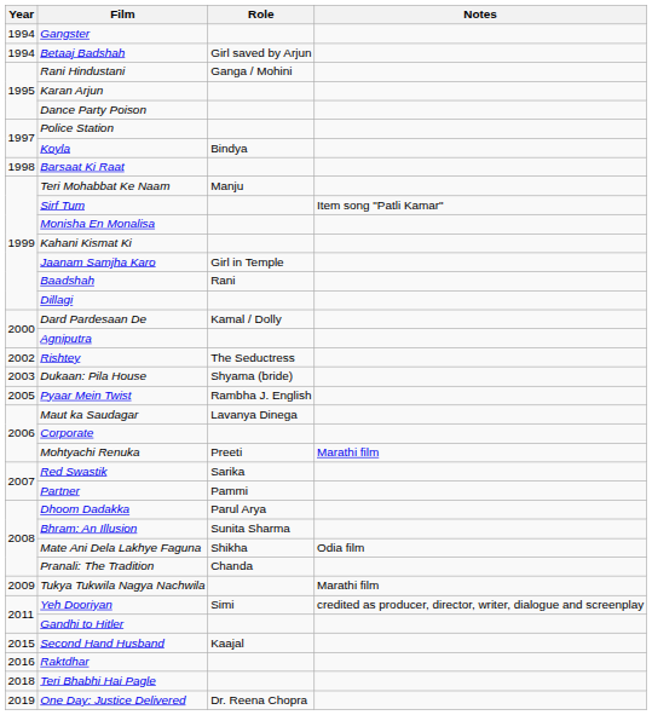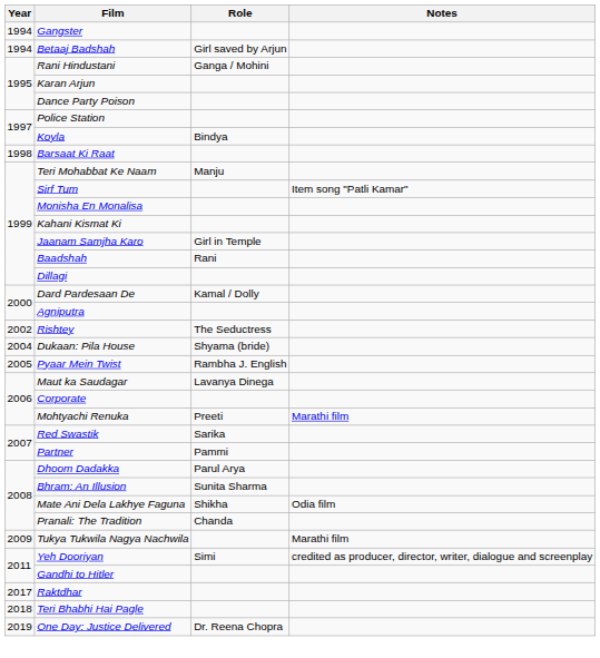Dukaan: Pila House | Year: 2003 -> 2004
- row: 2015 | Second Hand Husband | Kaajal
Raktdhar | Year: 2016 -> 2017
